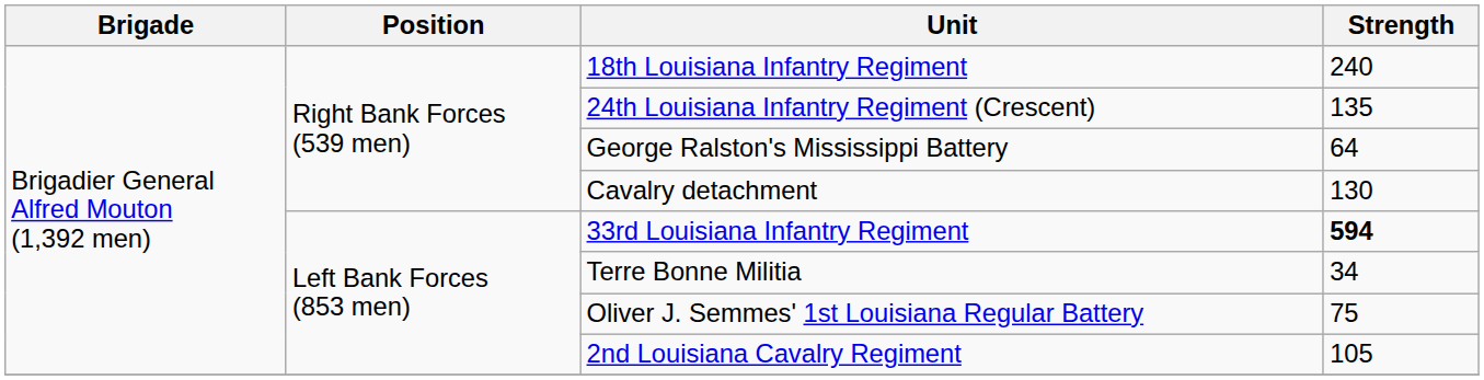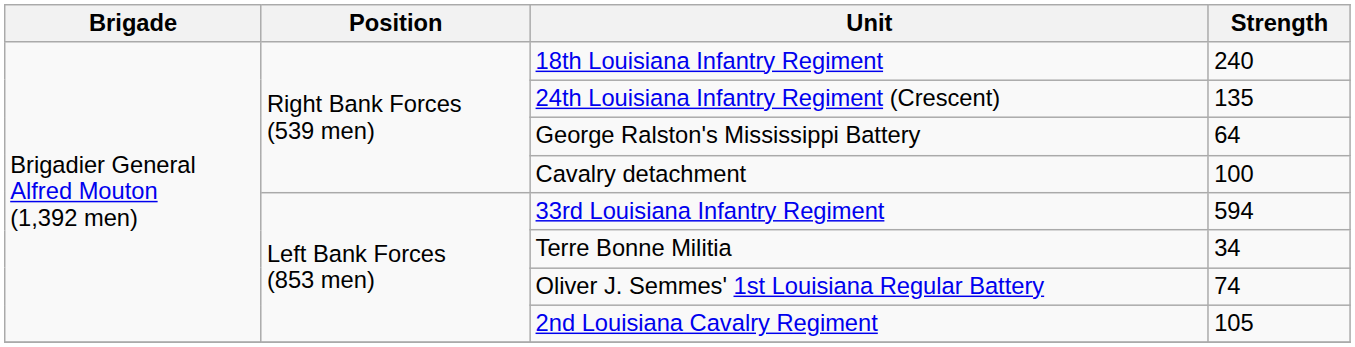Cavalry detachment | Strength: 130 -> 100
33rd Louisiana Infantry Regiment | Strength: bold -> normal
Oliver J. Semmes' 1st Louisiana Regular Battery | Strength: 75 -> 74
